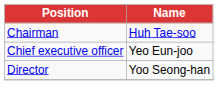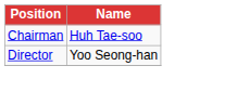- row: Chief executive officer | Yeo Eun-joo
